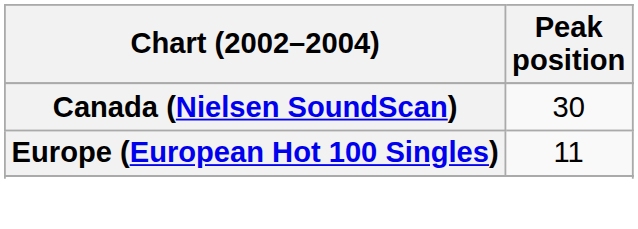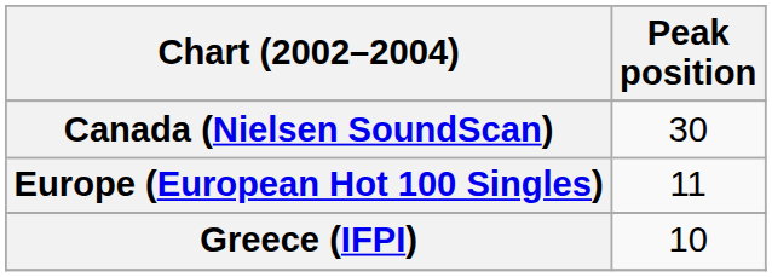+ row: Greece (IFPI) | 10
